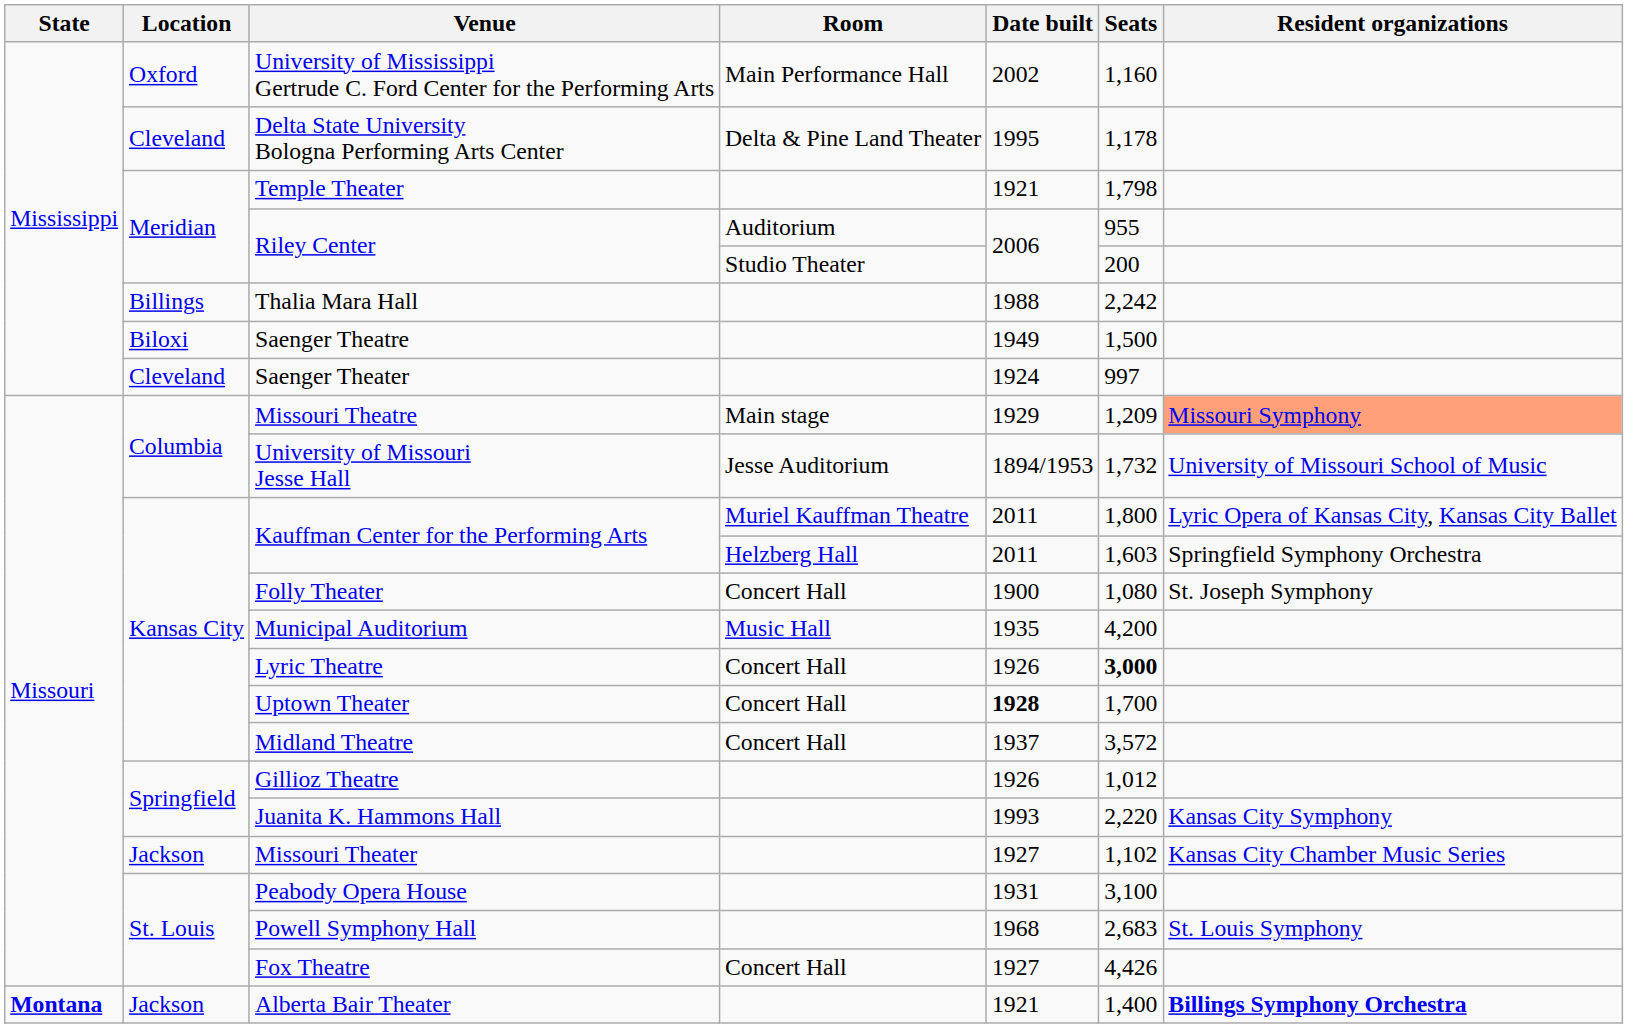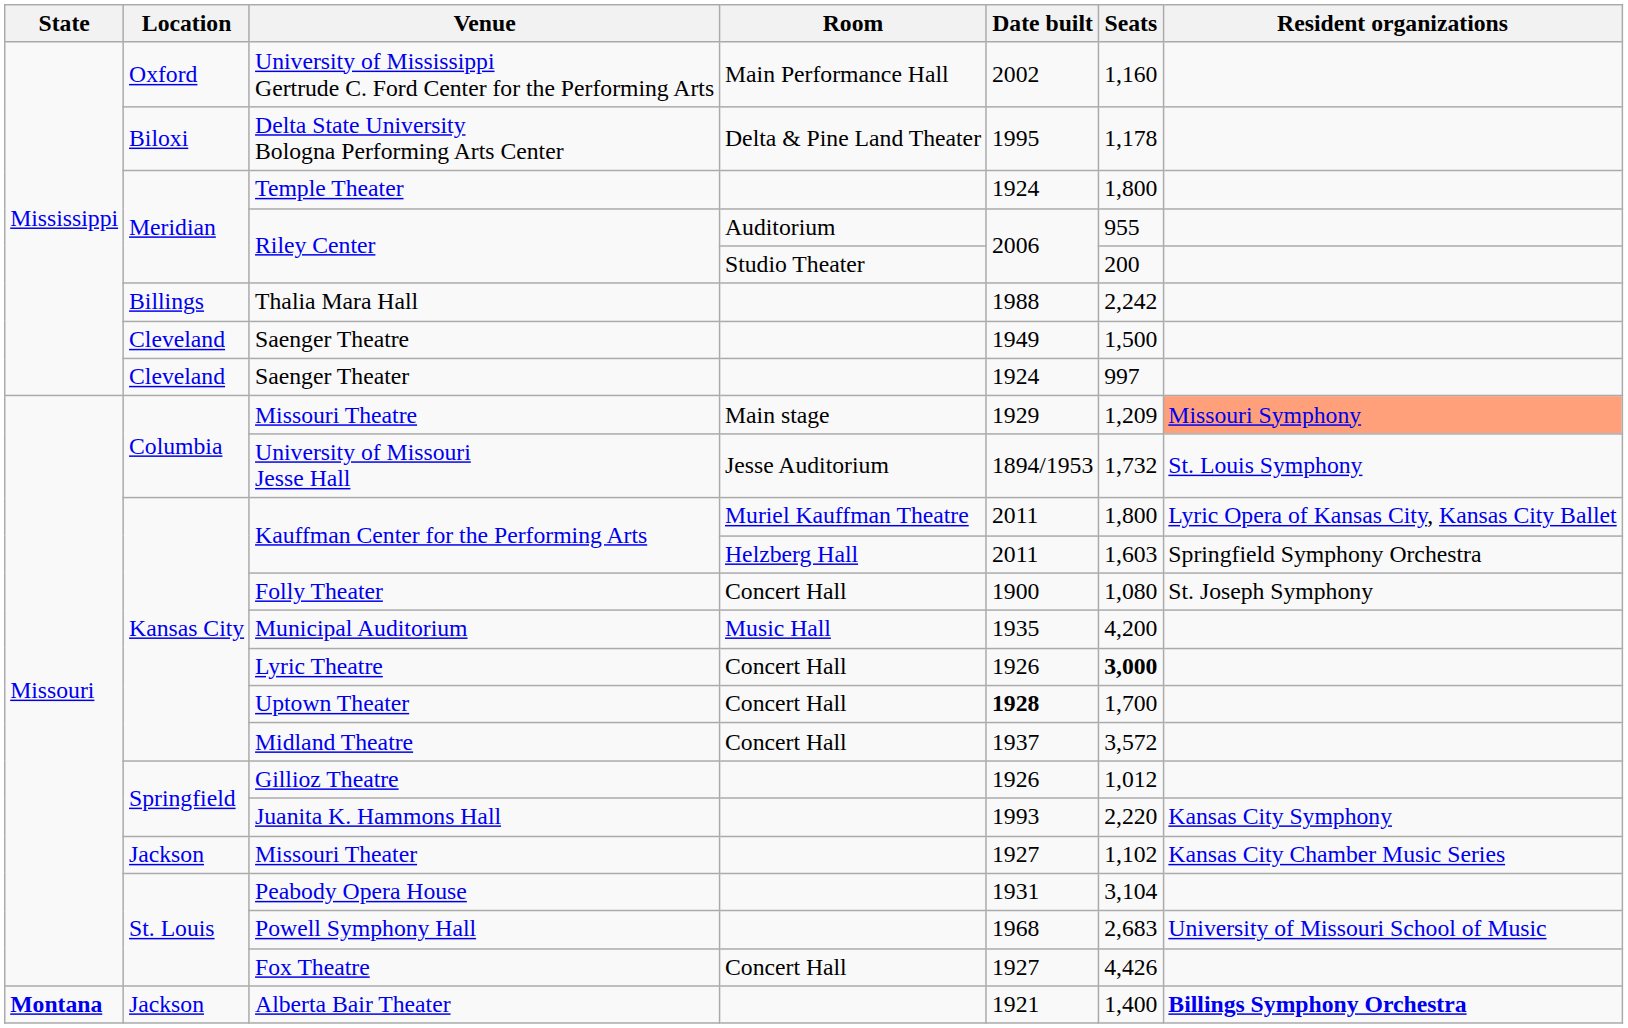Delta State University Bologna Performing Arts Center | Location: Cleveland -> Biloxi
Temple Theater | Date built: 1921 -> 1924
Temple Theater | Seats: 1,798 -> 1,800
Saenger Theatre | Location: Biloxi -> Cleveland
University of Missouri Jesse Hall | Resident organizations: University of Missouri School of Music -> St. Louis Symphony
Peabody Opera House | Seats: 3,100 -> 3,104
Powell Symphony Hall | Resident organizations: St. Louis Symphony -> University of Missouri School of Music
